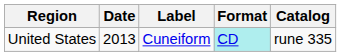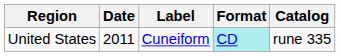United States | Date: 2013 -> 2011
